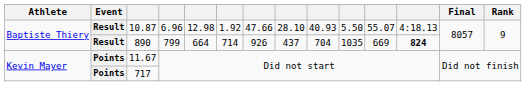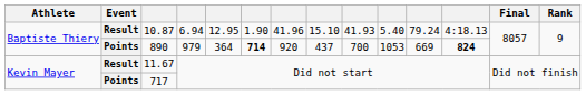10.87 | column 4: 6.96 -> 6.94
10.87 | column 5: 12.98 -> 12.95
10.87 | column 6: 1.92 -> 1.90
10.87 | column 7: 47.66 -> 41.96
10.87 | column 8: 28.10 -> 15.10
10.87 | column 9: 40.93 -> 41.93
10.87 | column 10: 5.50 -> 5.40
10.87 | column 11: 55.07 -> 79.24
890 | Event: Result -> Points
890 | column 4: 799 -> 979
890 | column 5: 664 -> 364
890 | column 6: normal -> bold
890 | column 7: 926 -> 920
890 | column 9: 704 -> 700
890 | column 10: 1035 -> 1053
11.67 | Event: Points -> Result
